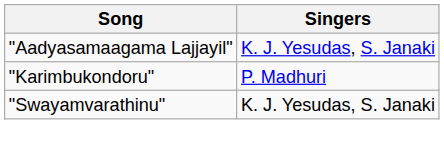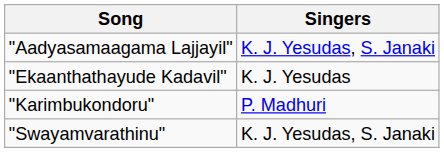+ row: "Ekaanthathayude Kadavil" | K. J. Yesudas
